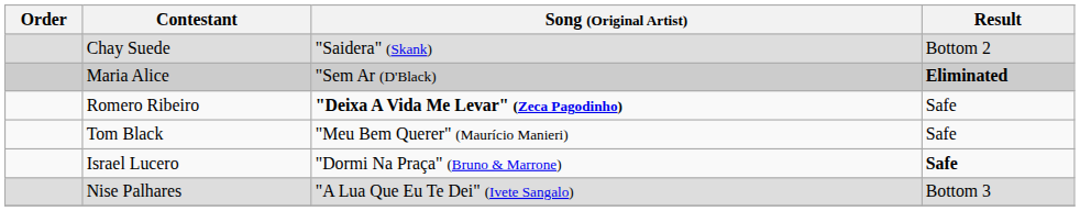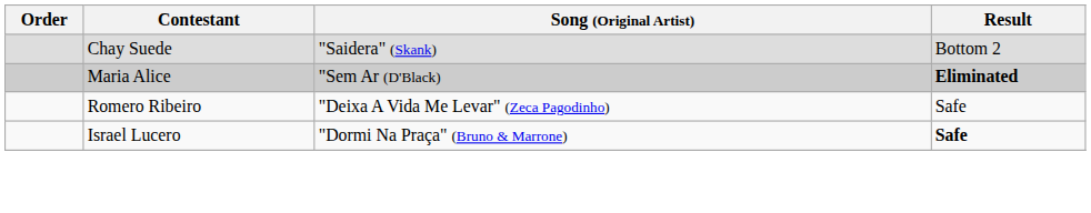Romero Ribeiro | Song (Original Artist): bold -> normal
- row: Tom Black | "Meu Bem Querer" (Maurício Manieri) | Safe
- row: Nise Palhares | "A Lua Que Eu Te Dei" (Ivete Sangalo) | Bottom 3
